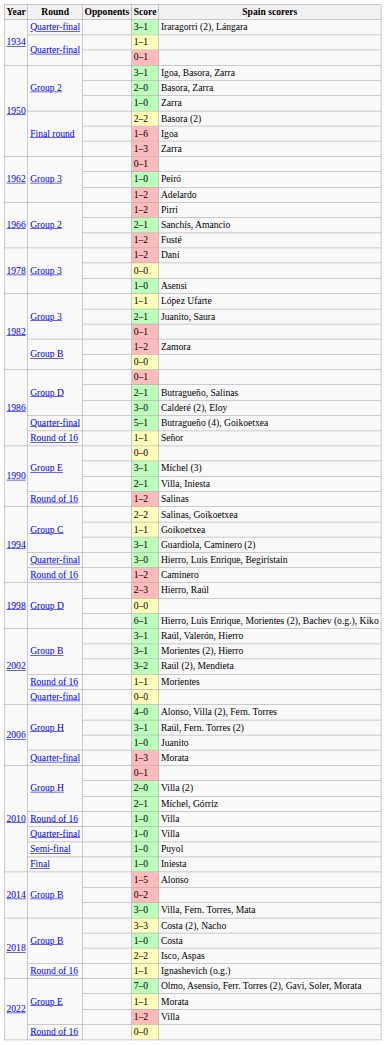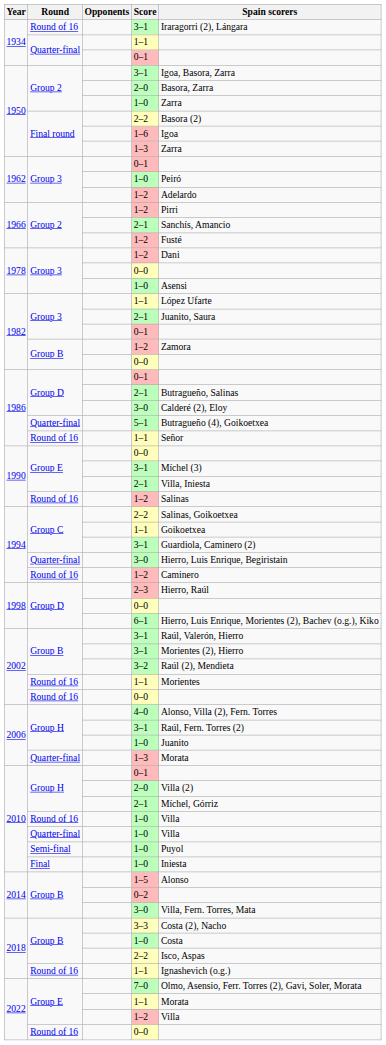1934 / 3–1 | Round: Quarter-final -> Round of 16
2002 / 0–0 | Round: Quarter-final -> Round of 16
